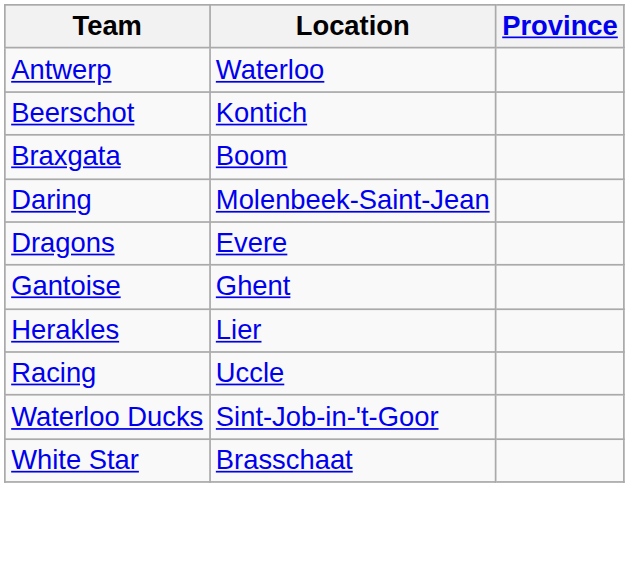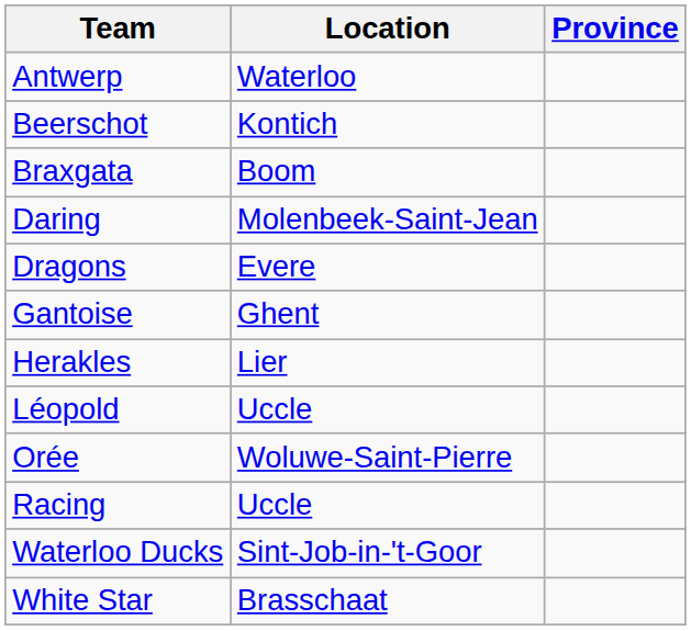+ row: Léopold | Uccle
+ row: Orée | Woluwe-Saint-Pierre
